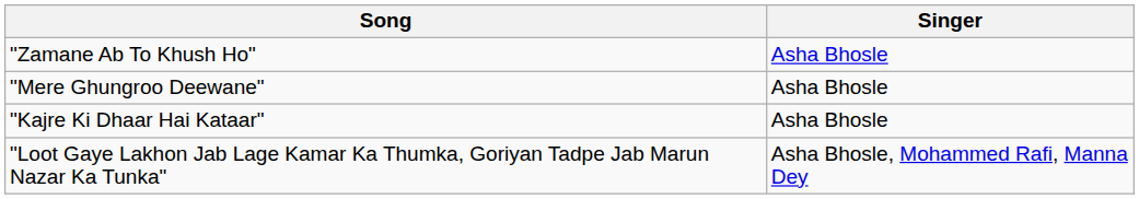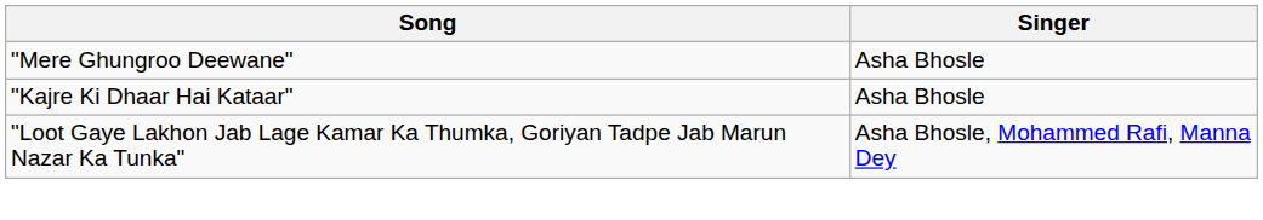- row: "Zamane Ab To Khush Ho" | Asha Bhosle
